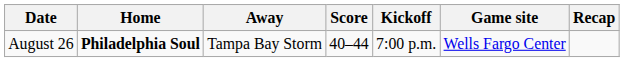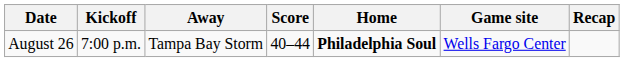columns swapped: Kickoff <-> Home
